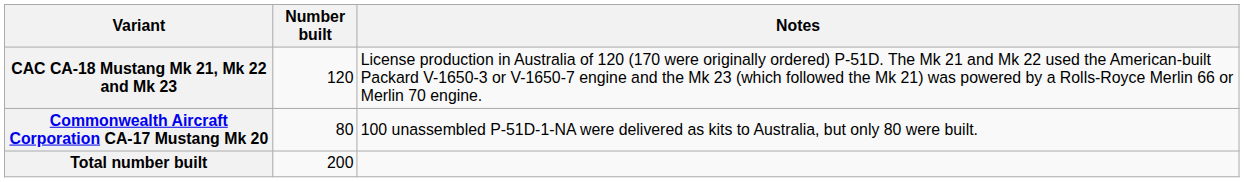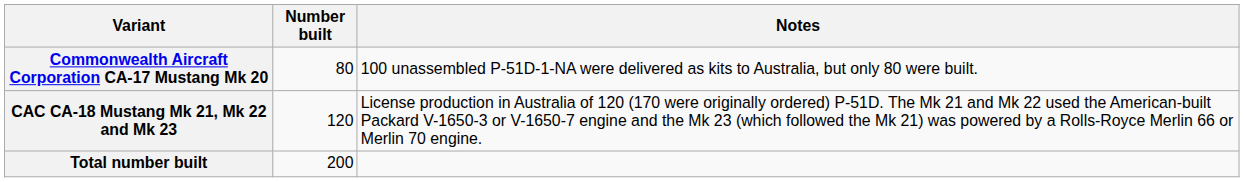rows swapped: Commonwealth Aircraft Corporation CA-17 Mustang Mk 20 <-> CAC CA-18 Mustang Mk 21, Mk 22 and Mk 23
